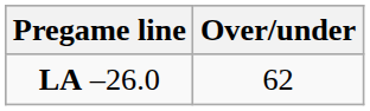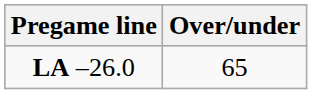LA –26.0 | Over/under: 62 -> 65
